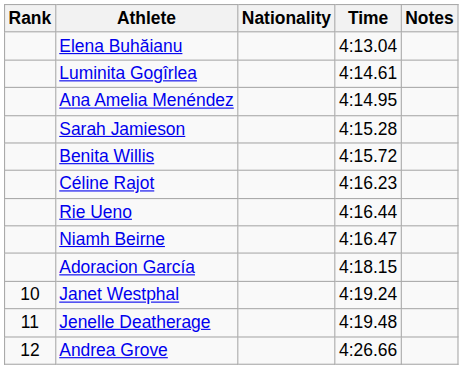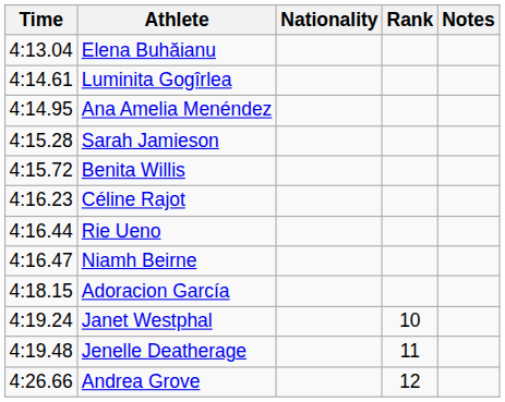columns swapped: Rank <-> Time
